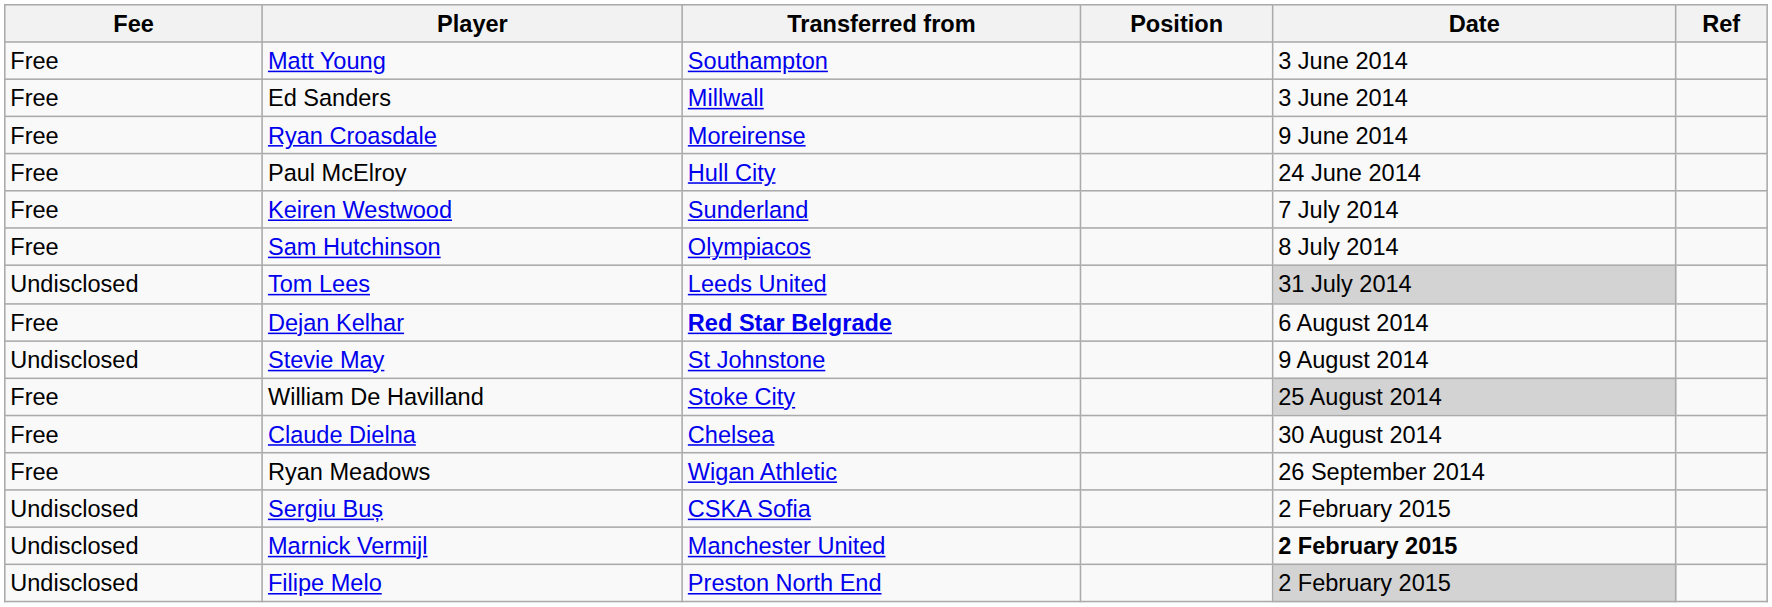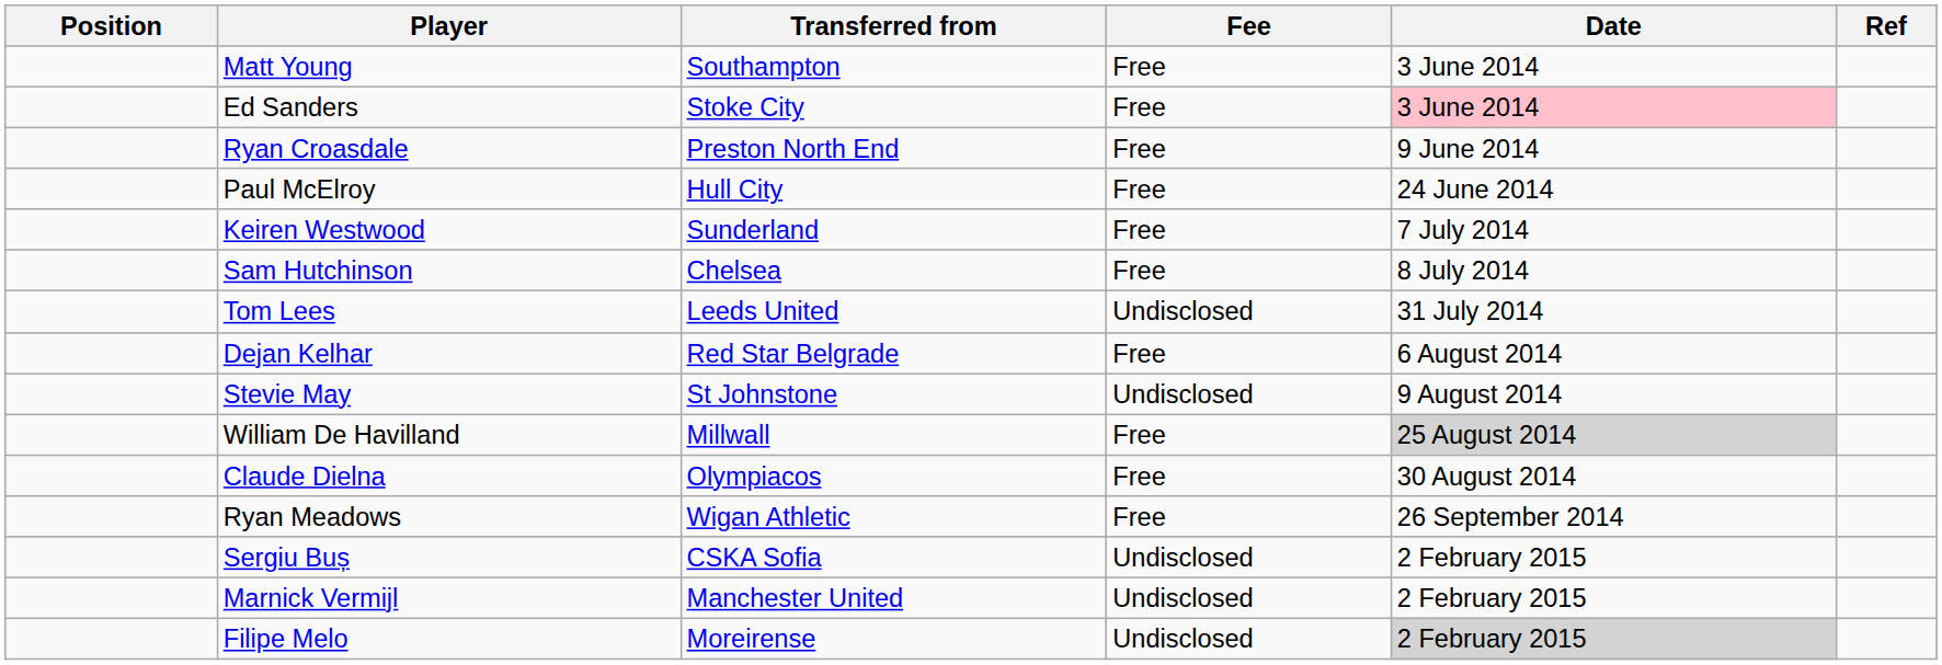columns swapped: Position <-> Fee
Ed Sanders | Transferred from: Millwall -> Stoke City
Ed Sanders | Date: no background -> pink background
Ryan Croasdale | Transferred from: Moreirense -> Preston North End
Sam Hutchinson | Transferred from: Olympiacos -> Chelsea
Tom Lees | Date: lightgrey background -> no background
Dejan Kelhar | Transferred from: bold -> normal
William De Havilland | Transferred from: Stoke City -> Millwall
Claude Dielna | Transferred from: Chelsea -> Olympiacos
Marnick Vermijl | Date: bold -> normal
Filipe Melo | Transferred from: Preston North End -> Moreirense
